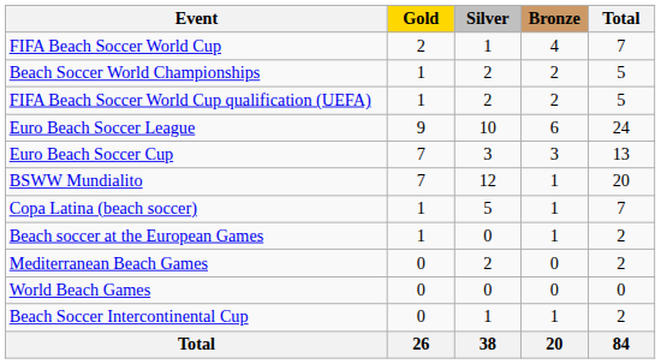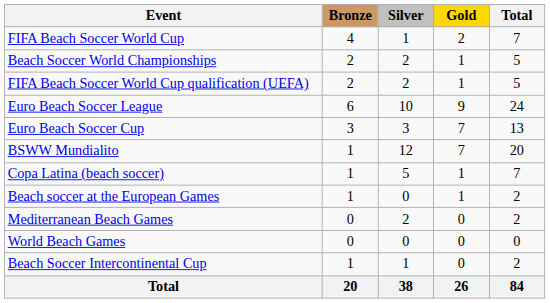columns swapped: Gold <-> Bronze
